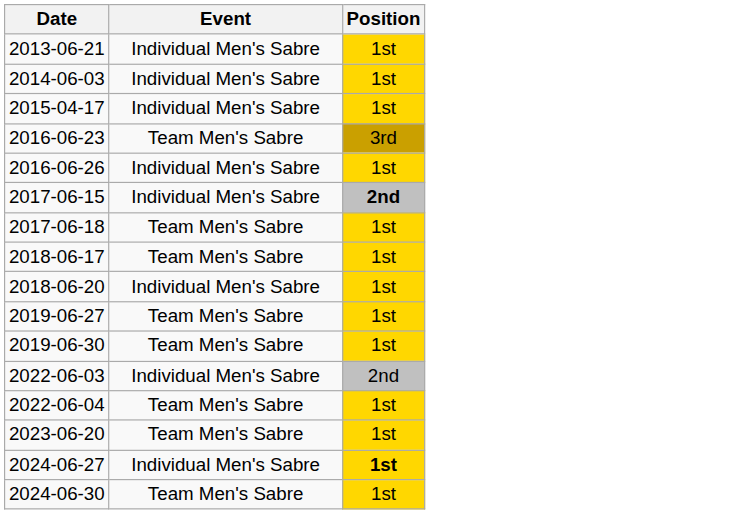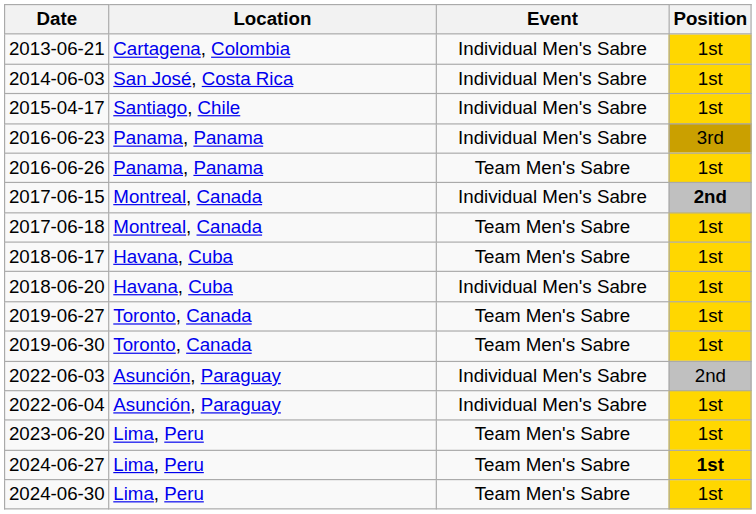+ column: Location | Cartagena, Colombia | San José, Costa Rica | Santiago, Chile | Panama, Panama | Panama, Panama | Montreal, Canada | Montreal, Canada | Havana, Cuba | Havana, Cuba | Toronto, Canada | Toronto, Canada | Asunción, Paraguay | Asunción, Paraguay | Lima, Peru | Lima, Peru | Lima, Peru
2016-06-23 | Event: Team Men's Sabre -> Individual Men's Sabre
2016-06-26 | Event: Individual Men's Sabre -> Team Men's Sabre
2022-06-04 | Event: Team Men's Sabre -> Individual Men's Sabre
2024-06-27 | Event: Individual Men's Sabre -> Team Men's Sabre
